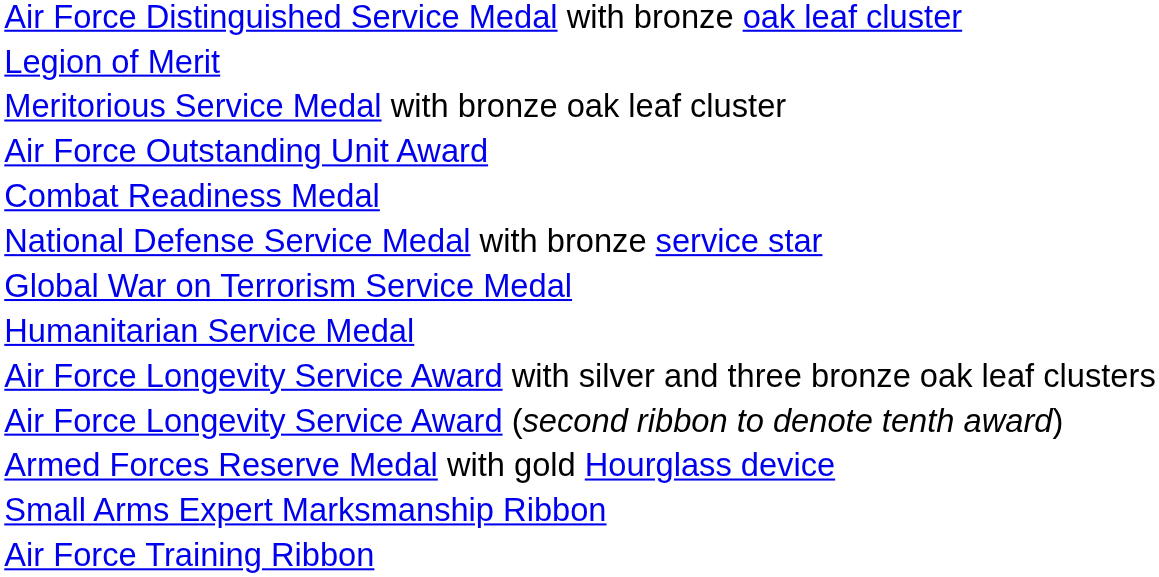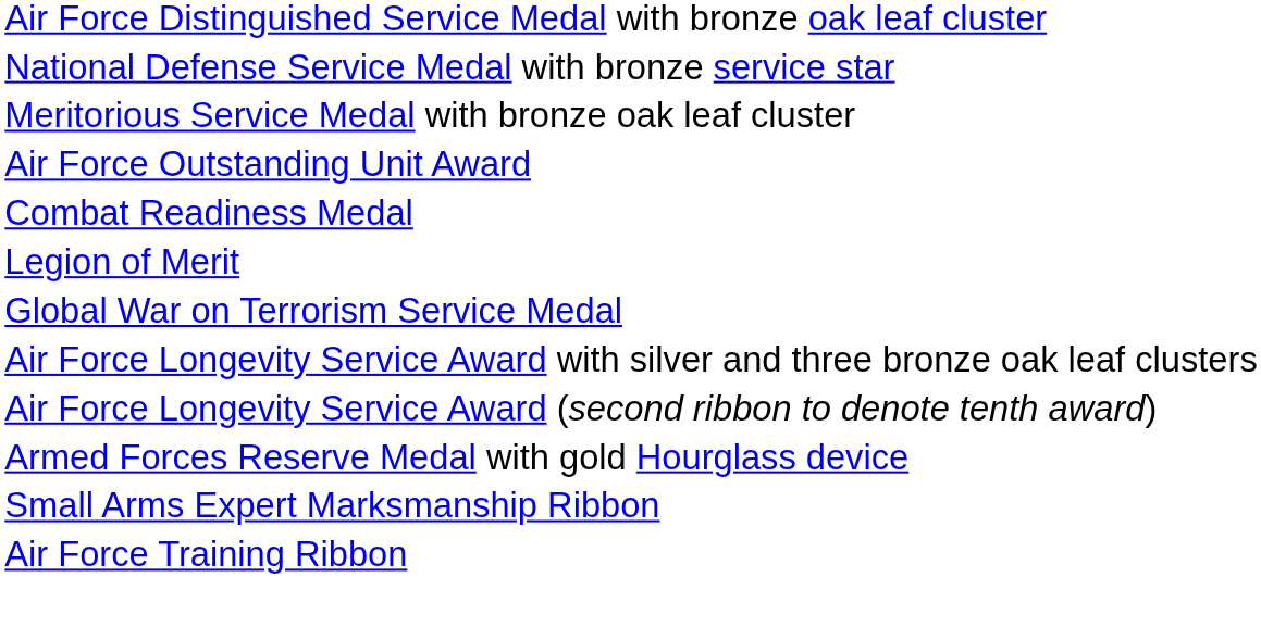rows swapped: Legion of Merit <-> National Defense Service Medal with bronze service star
- row: Humanitarian Service Medal
